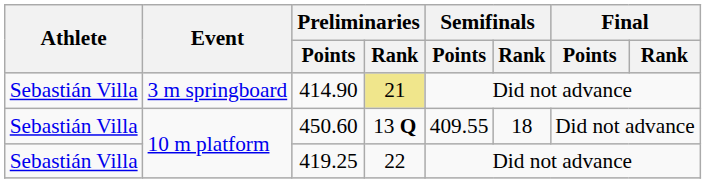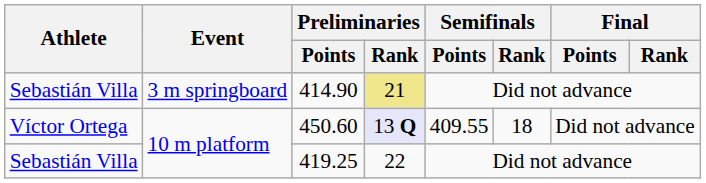450.60 | Athlete: Sebastián Villa -> Víctor Ortega
450.60 | Preliminaries / Rank: no background -> lavender background
